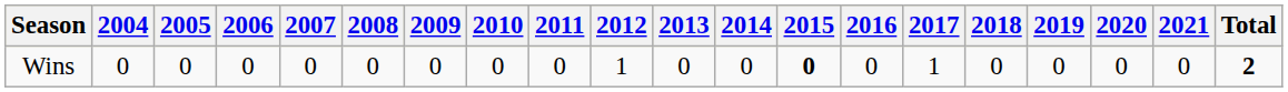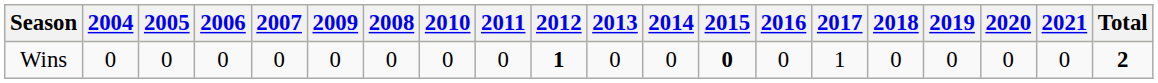columns swapped: 2008 <-> 2009
Wins | 2012: normal -> bold
